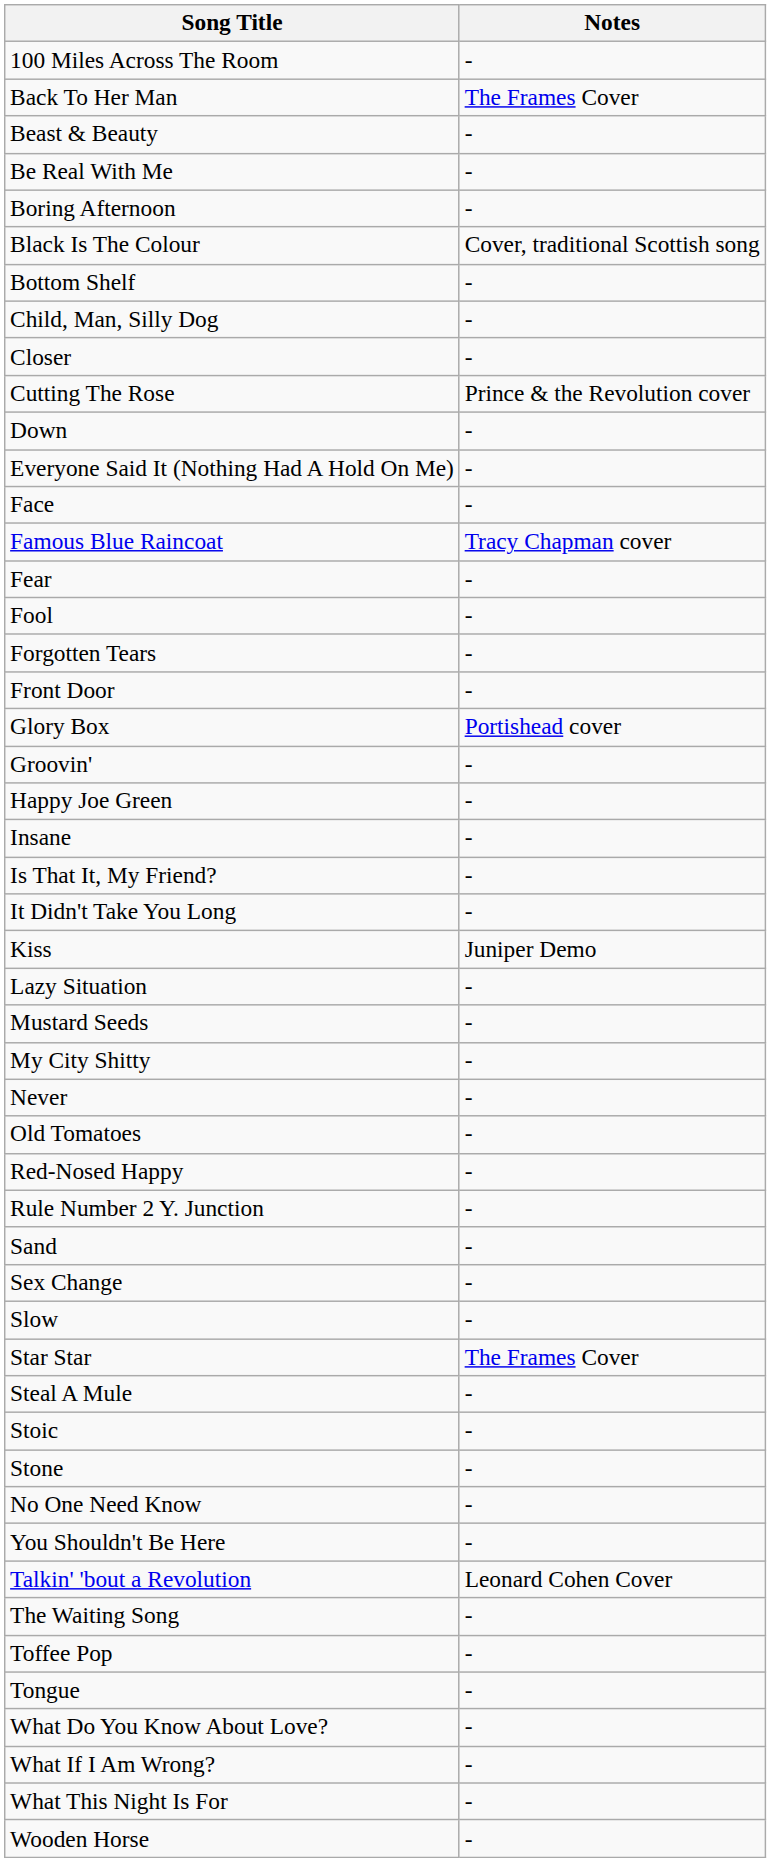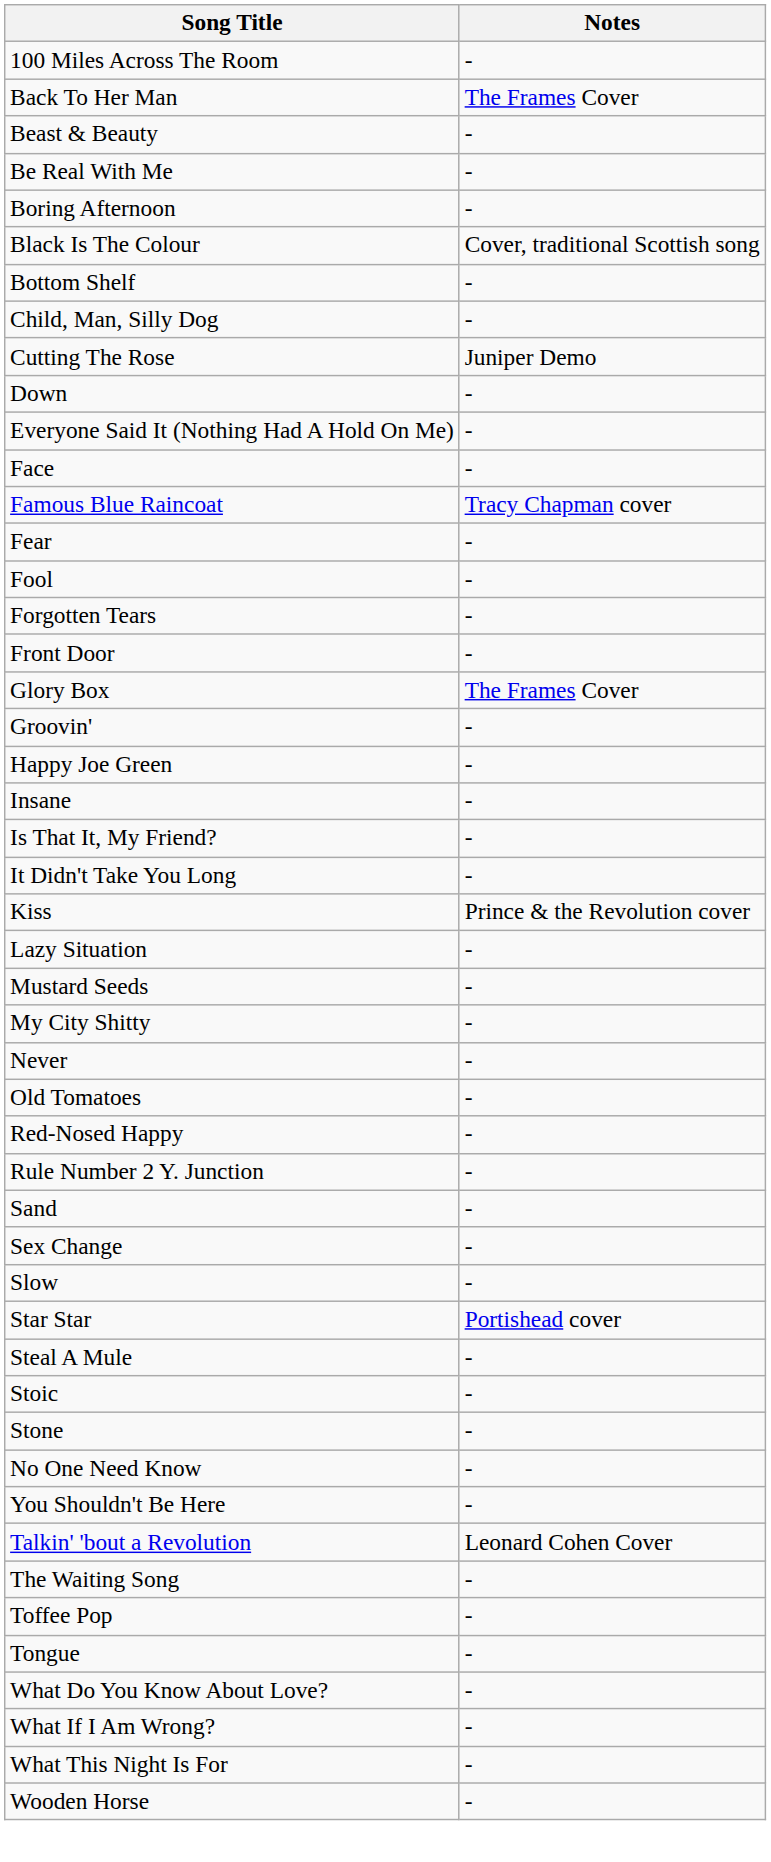- row: Closer | -
Cutting The Rose | Notes: Prince & the Revolution cover -> Juniper Demo
Glory Box | Notes: Portishead cover -> The Frames Cover
Kiss | Notes: Juniper Demo -> Prince & the Revolution cover
Star Star | Notes: The Frames Cover -> Portishead cover
